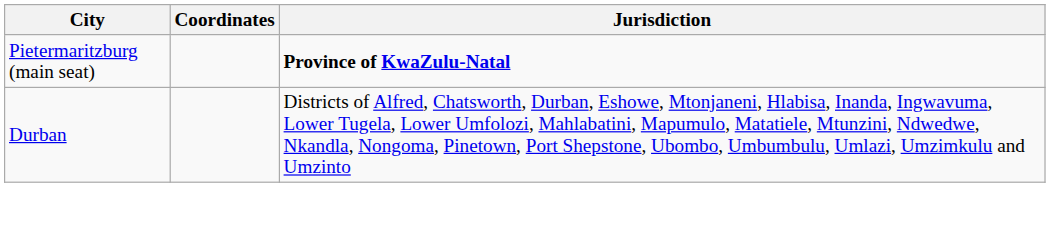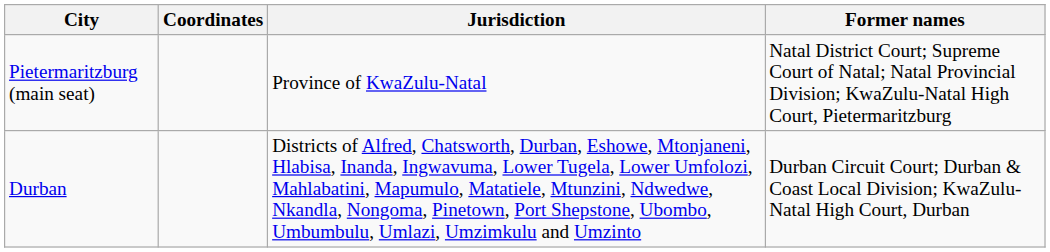+ column: Former names | Natal District Court; Supreme Court of Natal; Natal Provincial Division; KwaZulu-Natal High Court, Pietermaritzburg | Durban Circuit Court; Durban & Coast Local Division; KwaZulu-Natal High Court, Durban
Pietermaritzburg (main seat) | Jurisdiction: bold -> normal
